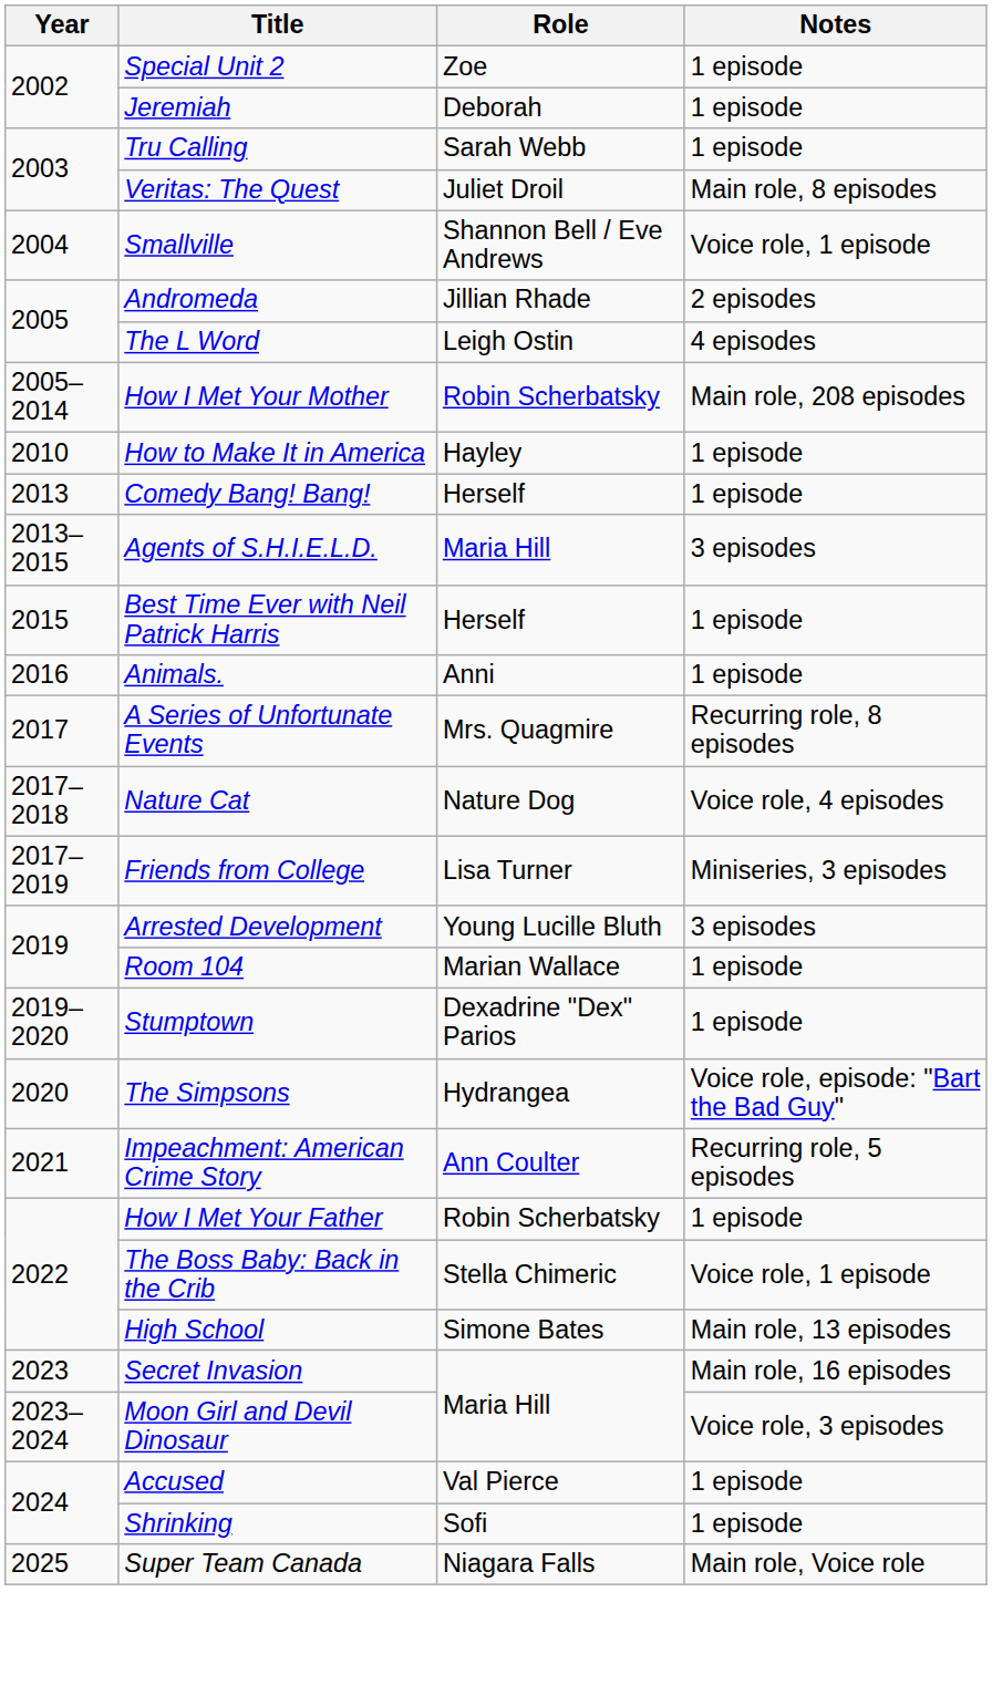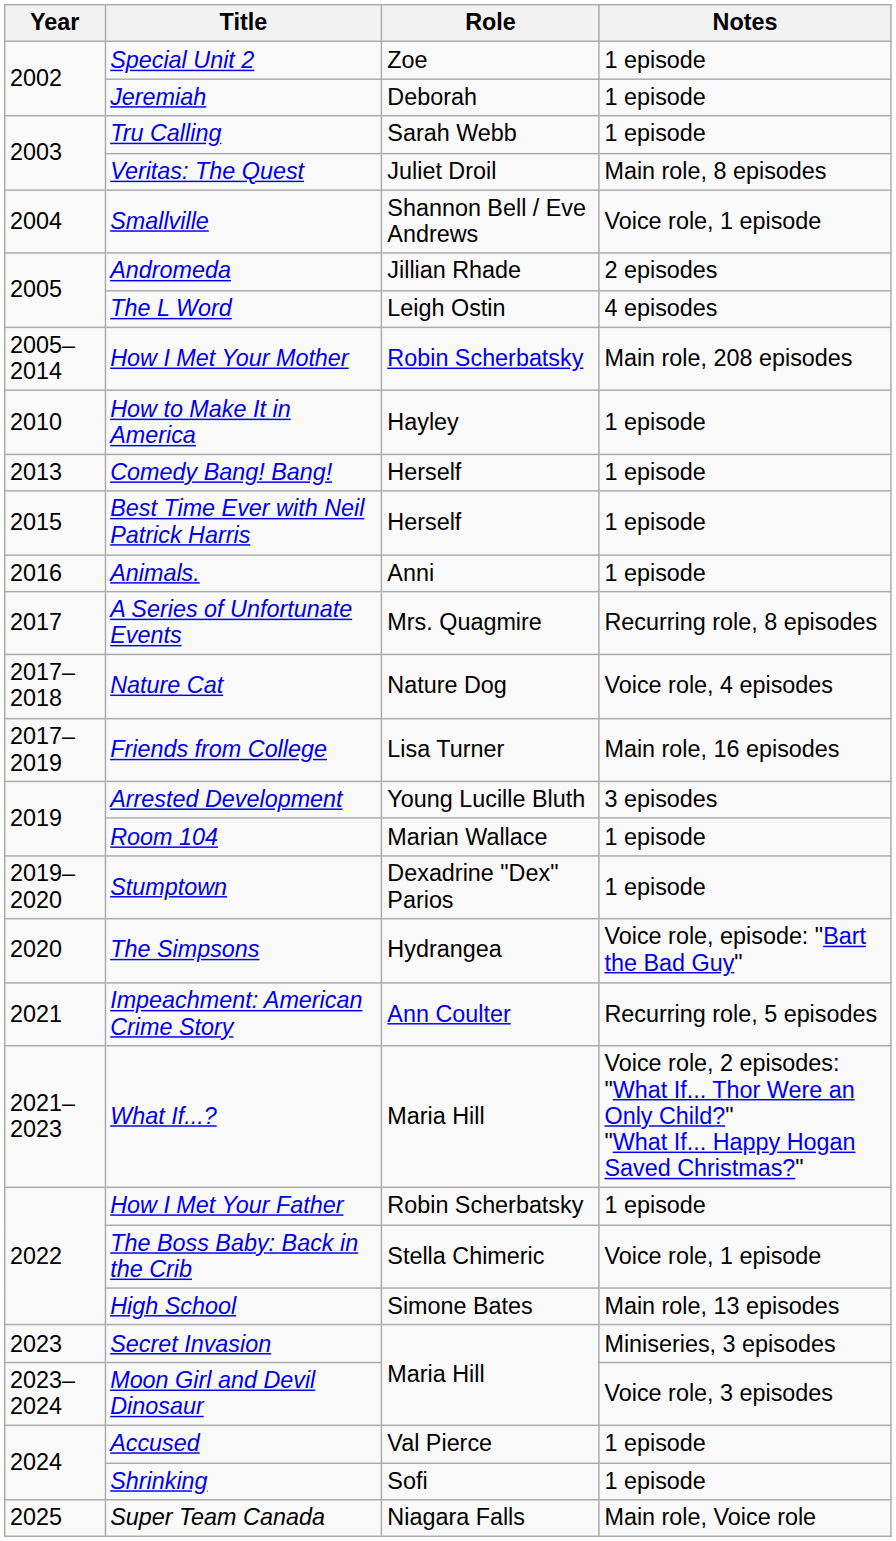- row: 2013–2015 | Agents of S.H.I.E.L.D. | Maria Hill | 3 episodes
Friends from College | Notes: Miniseries, 3 episodes -> Main role, 16 episodes
+ row: 2021–2023 | What If...? | Maria Hill | Voice role, 2 episodes: "What If... Thor Were an Only Child?" "What If... Happy Hogan Saved Christmas?"
Secret Invasion | Notes: Main role, 16 episodes -> Miniseries, 3 episodes
